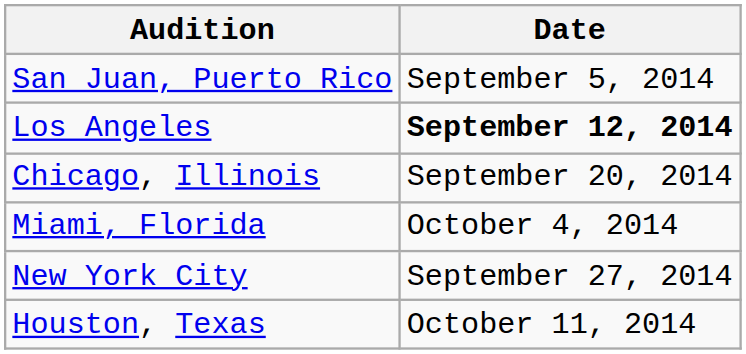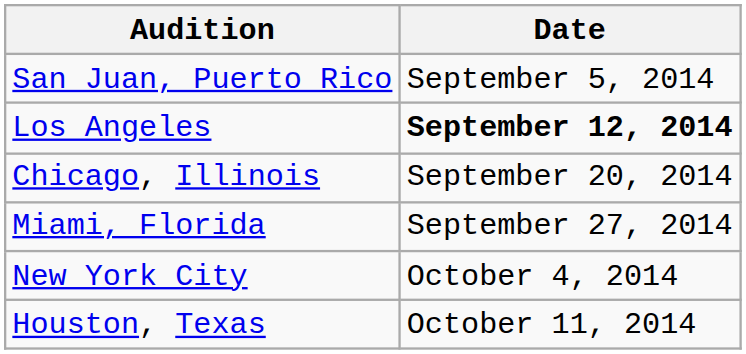Miami, Florida | Date: October 4, 2014 -> September 27, 2014
New York City | Date: September 27, 2014 -> October 4, 2014
